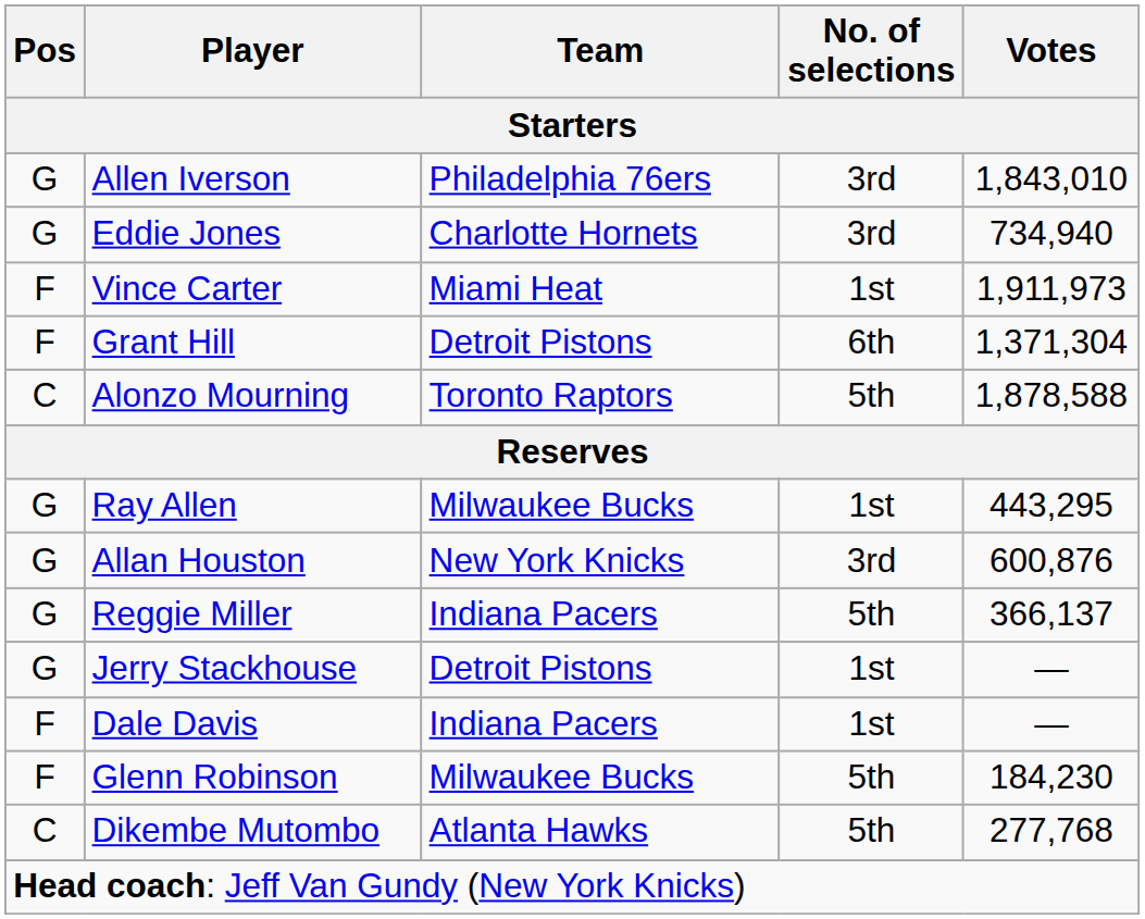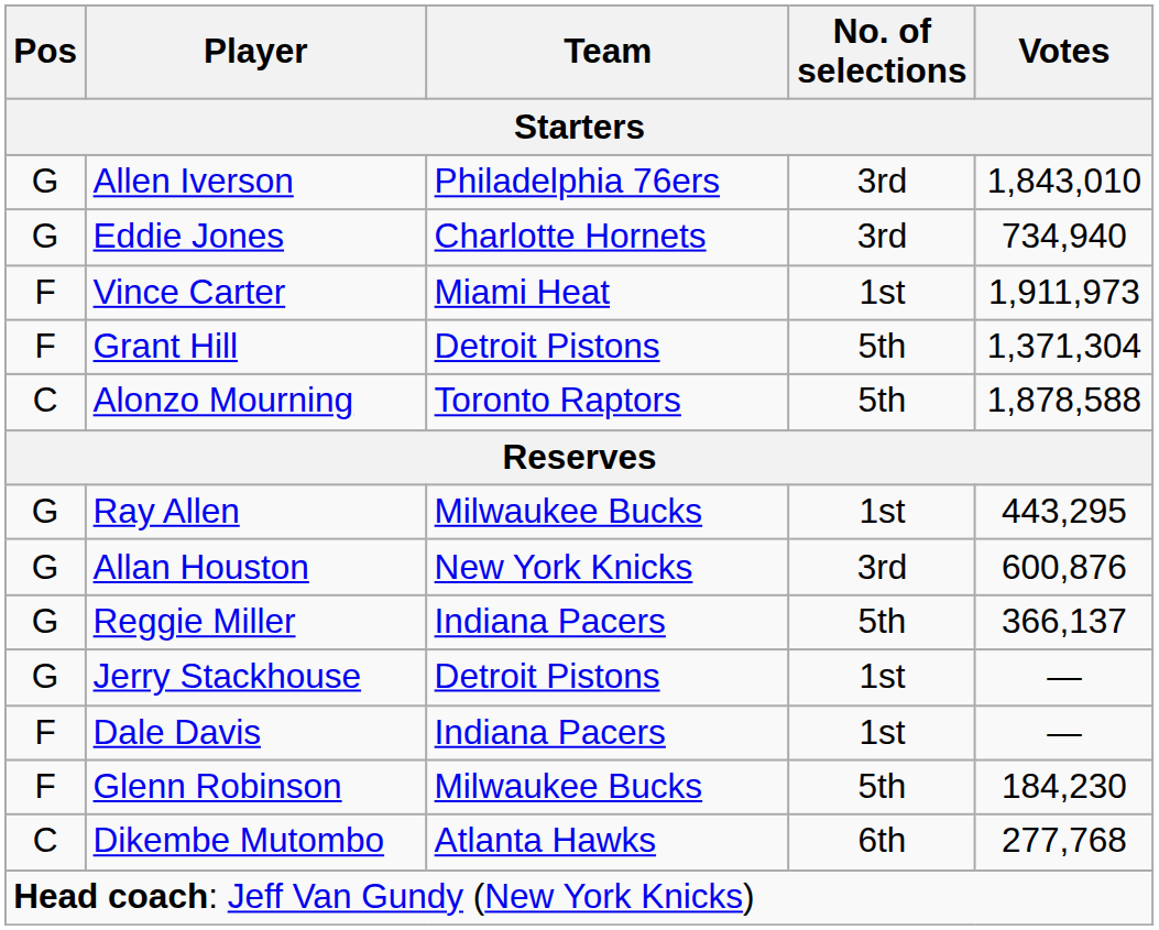Grant Hill | No. of selections: 6th -> 5th
Dikembe Mutombo | No. of selections: 5th -> 6th
